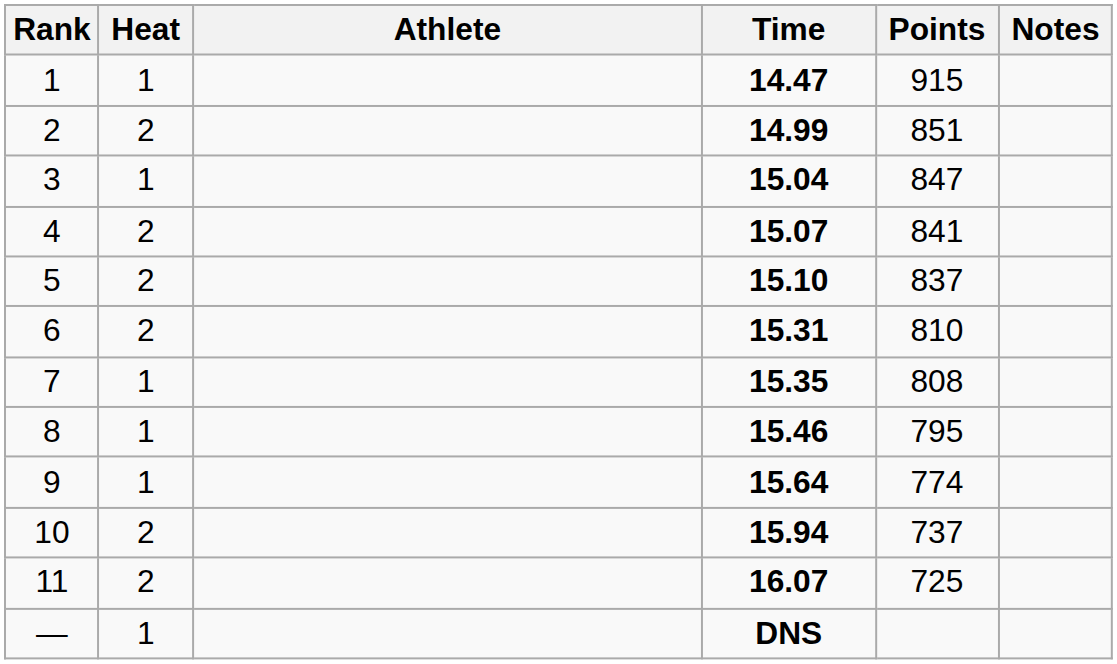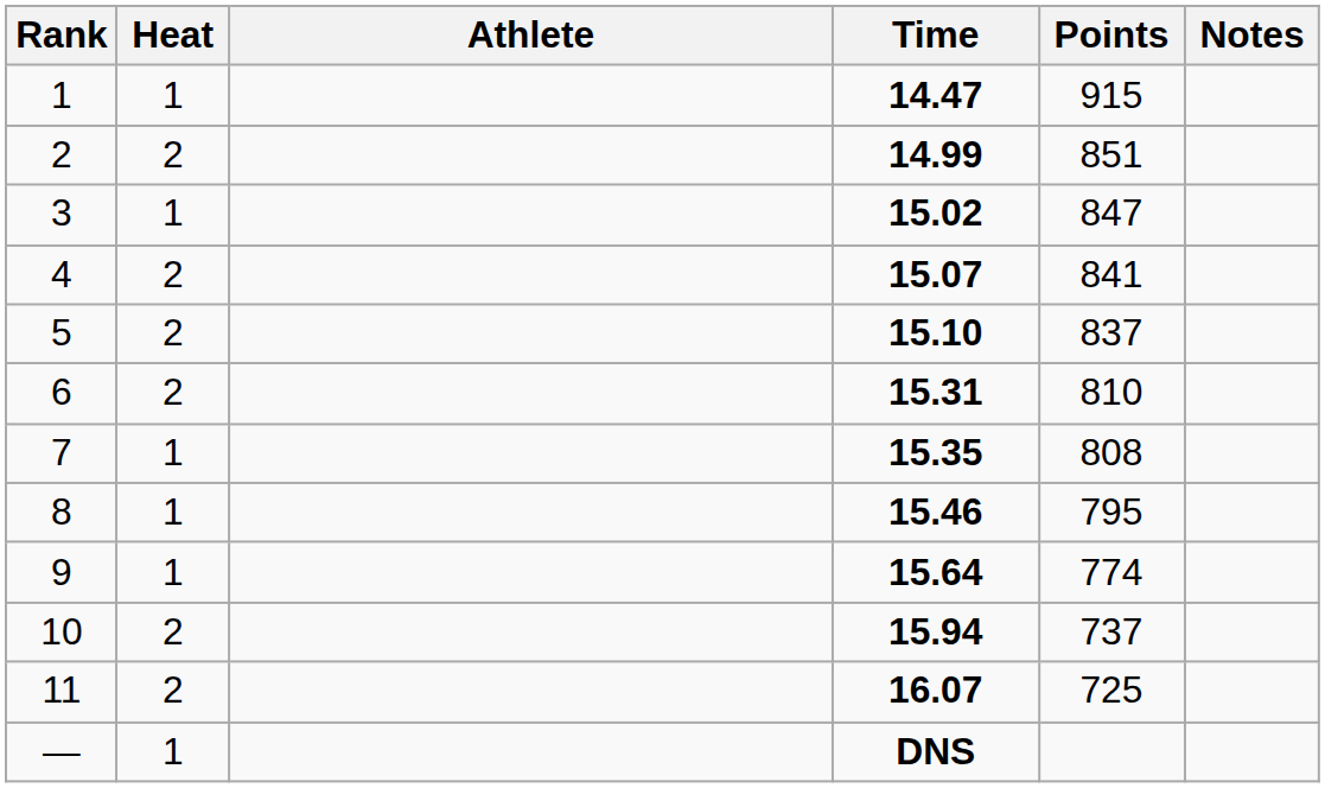3 | Time: 15.04 -> 15.02
